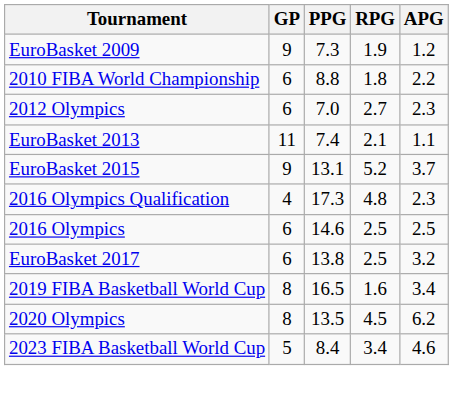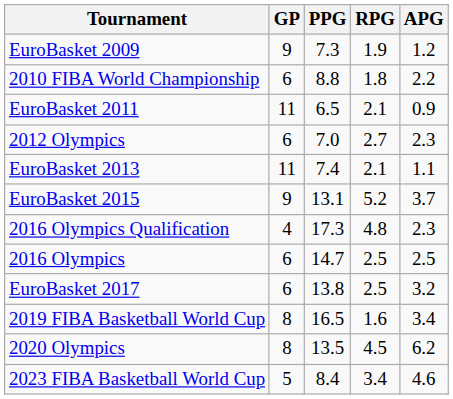+ row: EuroBasket 2011 | 11 | 6.5 | 2.1 | 0.9
2016 Olympics | PPG: 14.6 -> 14.7
